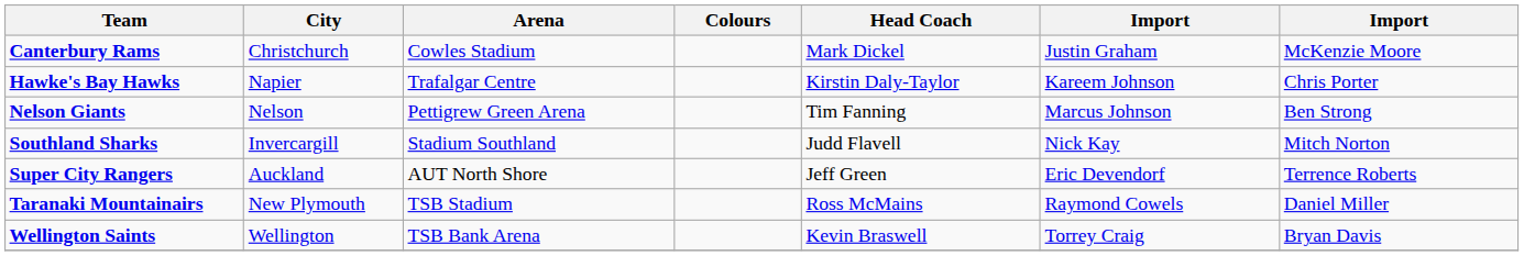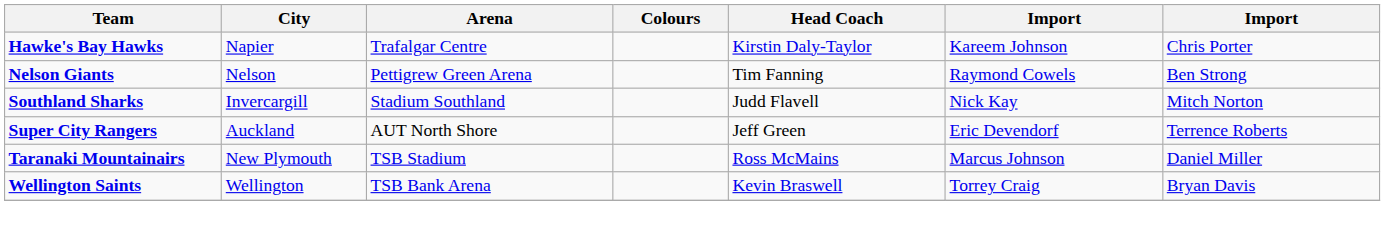- row: Canterbury Rams | Christchurch | Cowles Stadium | Mark Dickel | Justin Graham | McKenzie Moore
Nelson Giants | column 6: Marcus Johnson -> Raymond Cowels
Taranaki Mountainairs | column 6: Raymond Cowels -> Marcus Johnson
